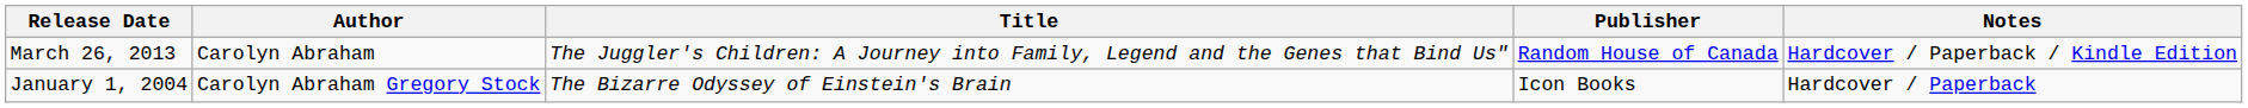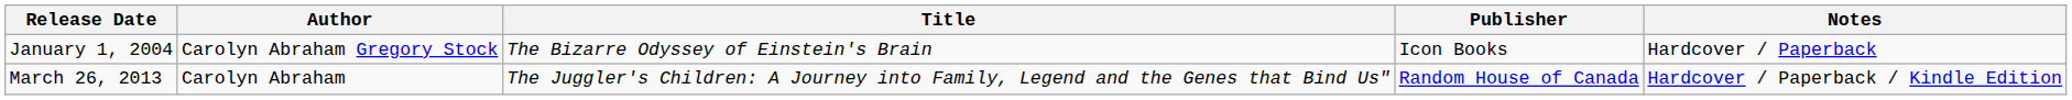rows swapped: January 1, 2004 <-> March 26, 2013
